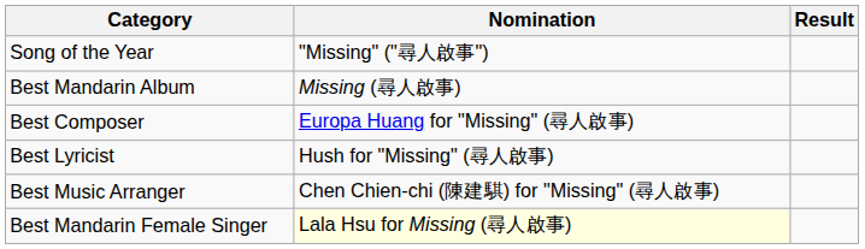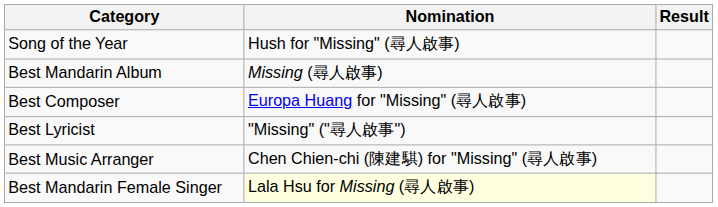Song of the Year | Nomination: "Missing" ("尋人啟事") -> Hush for "Missing" (尋人啟事)
Best Lyricist | Nomination: Hush for "Missing" (尋人啟事) -> "Missing" ("尋人啟事")
